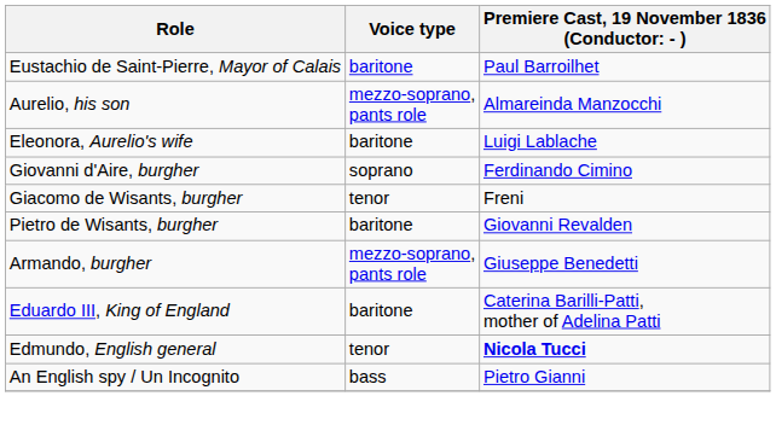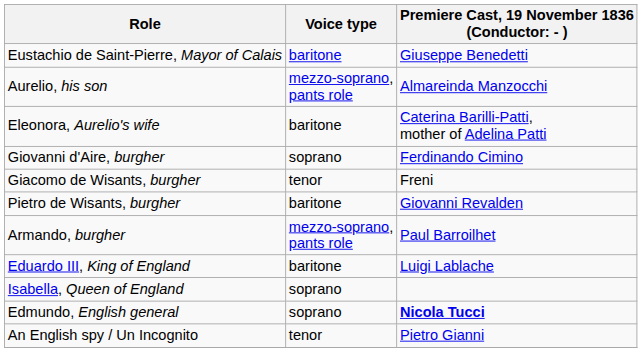Eustachio de Saint-Pierre, Mayor of Calais | column 3: Paul Barroilhet -> Giuseppe Benedetti
Eleonora, Aurelio's wife | column 3: Luigi Lablache -> Caterina Barilli-Patti, mother of Adelina Patti
Armando, burgher | column 3: Giuseppe Benedetti -> Paul Barroilhet
Eduardo III, King of England | column 3: Caterina Barilli-Patti, mother of Adelina Patti -> Luigi Lablache
+ row: Isabella, Queen of England | soprano
Edmundo, English general | Voice type: tenor -> soprano
An English spy / Un Incognito | Voice type: bass -> tenor
